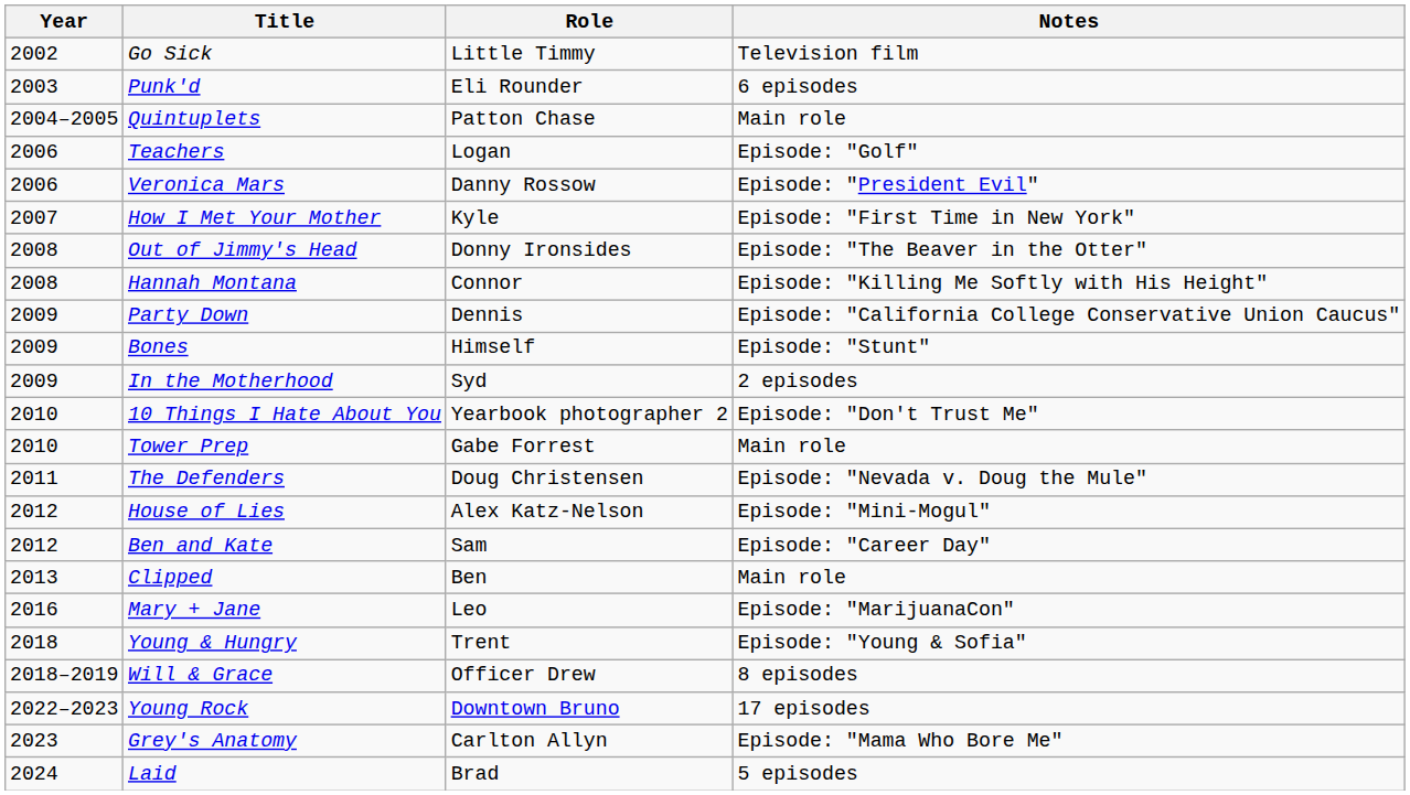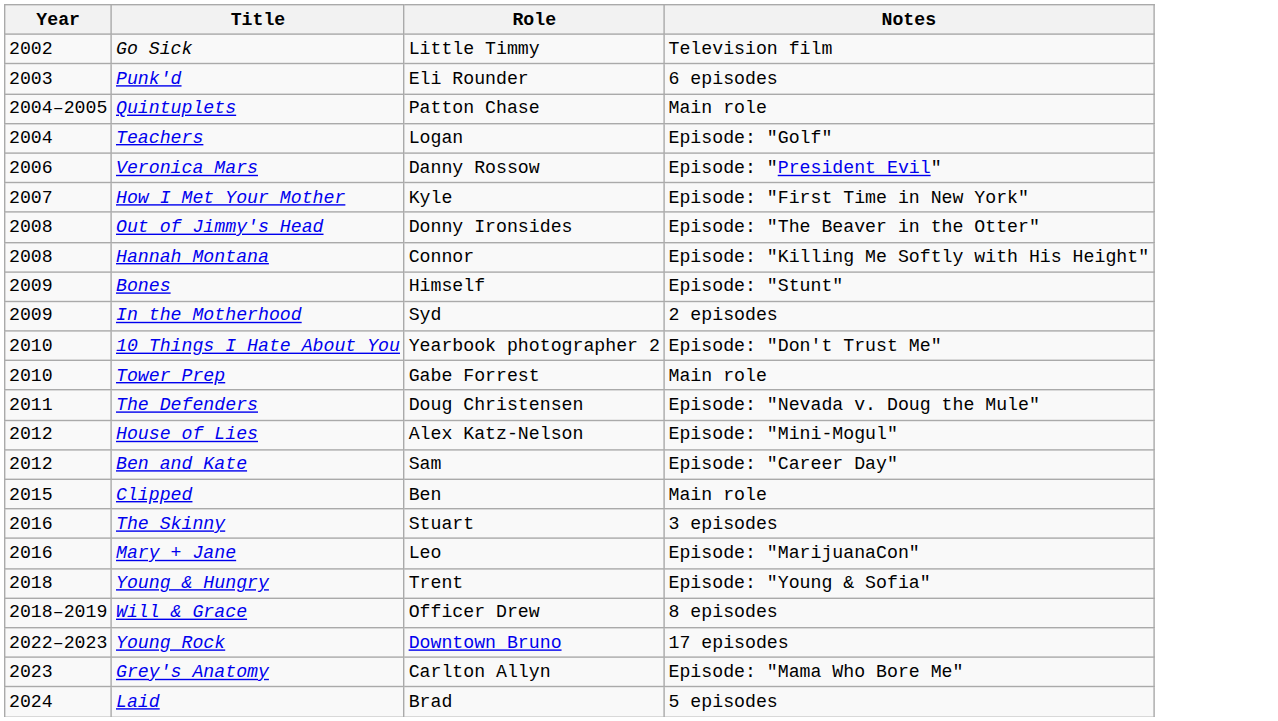Teachers | Year: 2006 -> 2004
- row: 2009 | Party Down | Dennis | Episode: "California College Conservative Union Caucus"
Clipped | Year: 2013 -> 2015
+ row: 2016 | The Skinny | Stuart | 3 episodes
